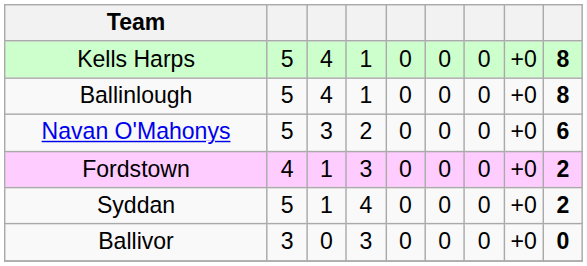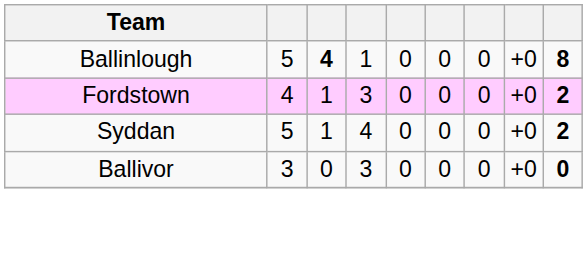- row: Kells Harps | 5 | 4 | 1 | 0 | 0 | 0 | +0 | 8
Ballinlough | column 3: normal -> bold
- row: Navan O'Mahonys | 5 | 3 | 2 | 0 | 0 | 0 | +0 | 6
